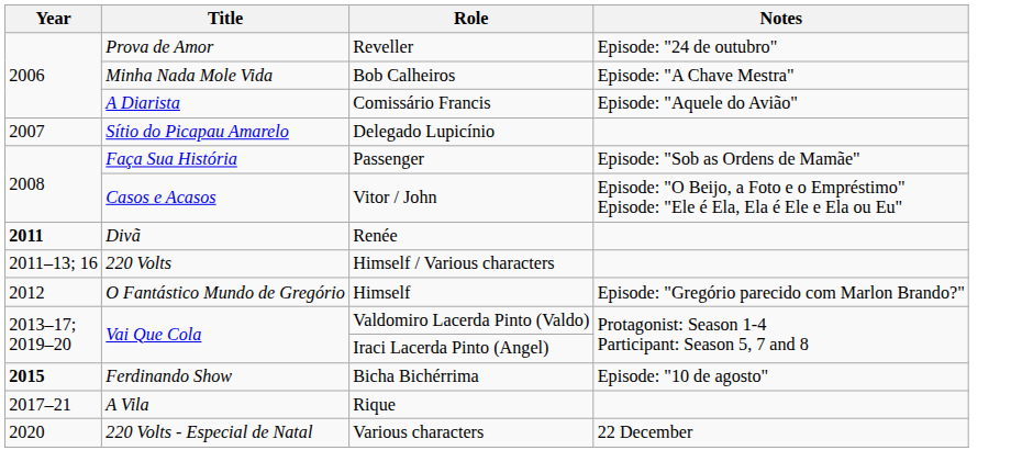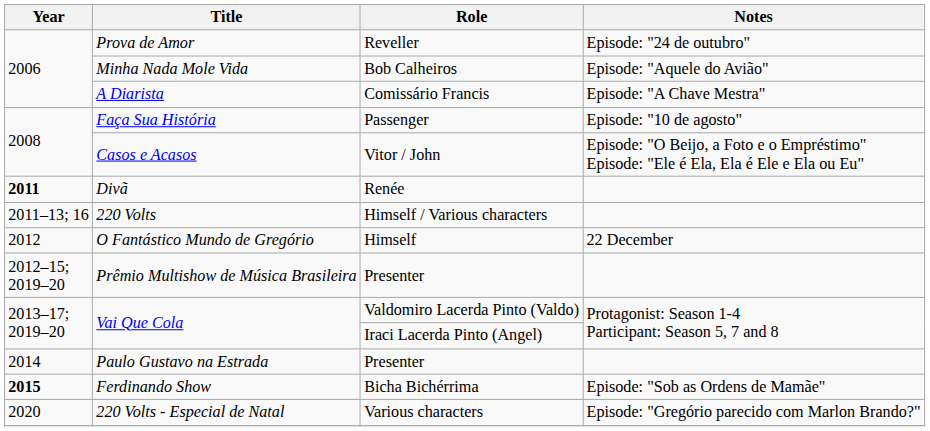Minha Nada Mole Vida | Notes: Episode: "A Chave Mestra" -> Episode: "Aquele do Avião"
A Diarista | Notes: Episode: "Aquele do Avião" -> Episode: "A Chave Mestra"
- row: 2007 | Sítio do Picapau Amarelo | Delegado Lupicínio
Faça Sua História | Notes: Episode: "Sob as Ordens de Mamãe" -> Episode: "10 de agosto"
O Fantástico Mundo de Gregório | Notes: Episode: "Gregório parecido com Marlon Brando?" -> 22 December
+ row: 2012–15; 2019–20 | Prêmio Multishow de Música Brasileira | Presenter
+ row: 2014 | Paulo Gustavo na Estrada | Presenter
Ferdinando Show | Notes: Episode: "10 de agosto" -> Episode: "Sob as Ordens de Mamãe"
- row: 2017–21 | A Vila | Rique
220 Volts - Especial de Natal | Notes: 22 December -> Episode: "Gregório parecido com Marlon Brando?"
